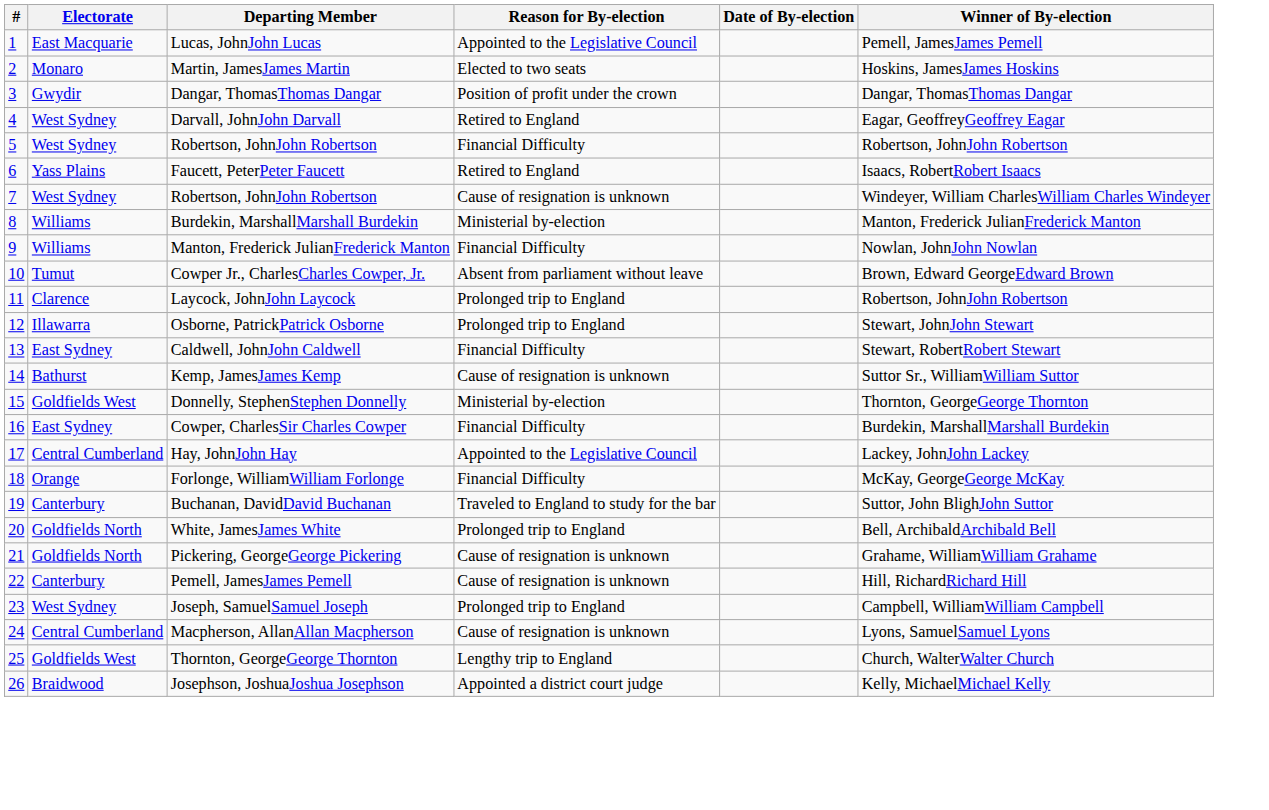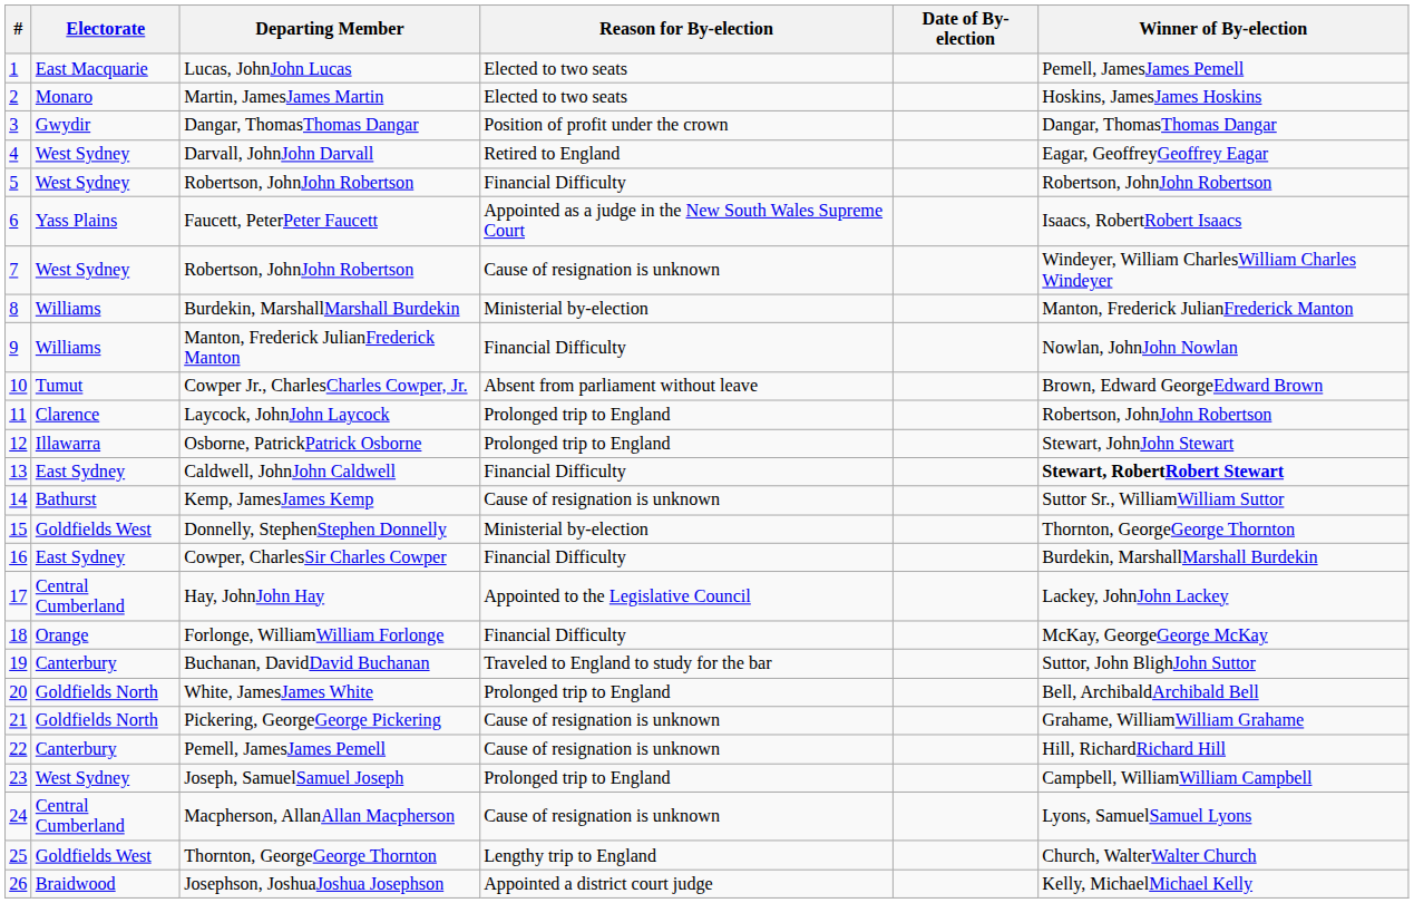Lucas, JohnJohn Lucas | Reason for By-election: Appointed to the Legislative Council -> Elected to two seats
Faucett, PeterPeter Faucett | Reason for By-election: Retired to England -> Appointed as a judge in the New South Wales Supreme Court
Caldwell, JohnJohn Caldwell | Winner of By-election: normal -> bold
